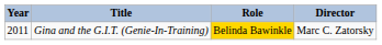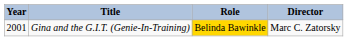Gina and the G.I.T. (Genie-In-Training) | Year: 2011 -> 2001
